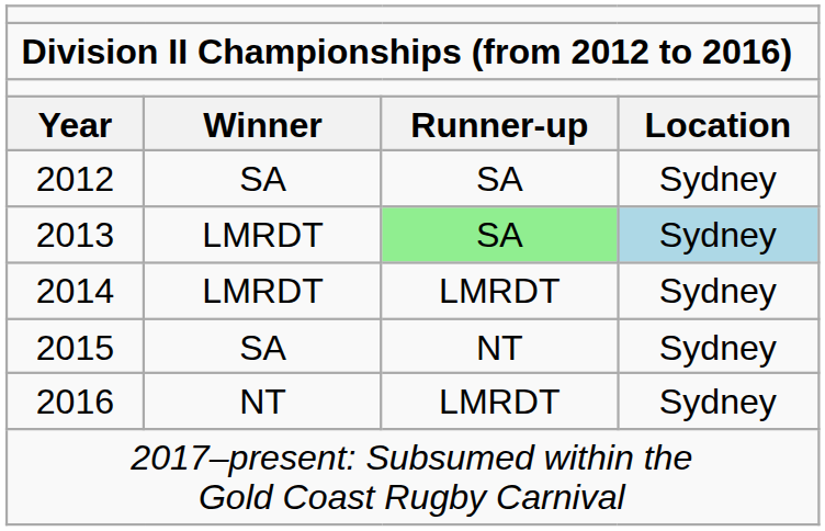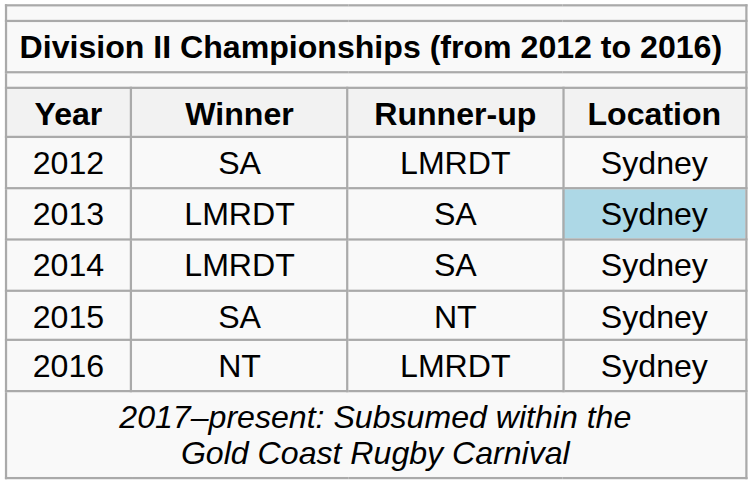2012 | column 3: SA -> LMRDT
2013 | column 3: lightgreen background -> no background
2014 | column 3: LMRDT -> SA
